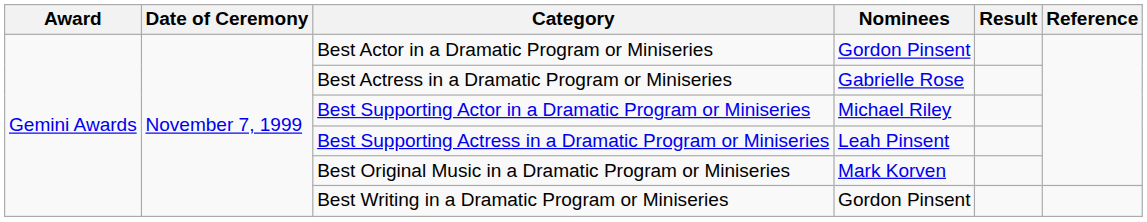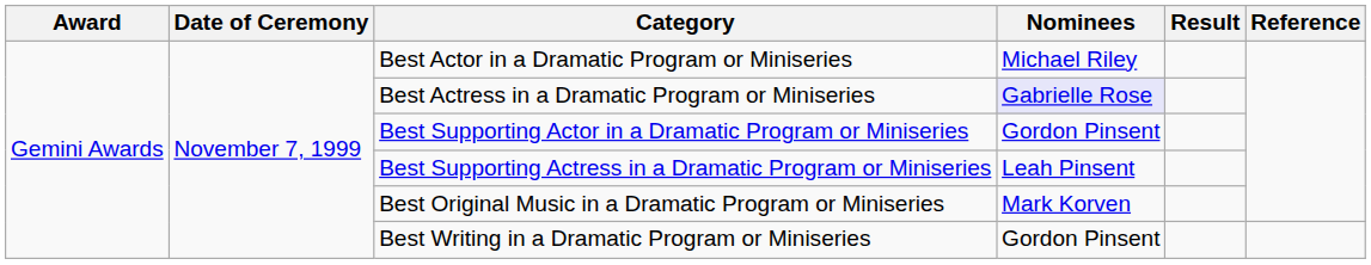Best Actor in a Dramatic Program or Miniseries | Nominees: Gordon Pinsent -> Michael Riley
Best Actress in a Dramatic Program or Miniseries | Nominees: no background -> lavender background
Best Supporting Actor in a Dramatic Program or Miniseries | Nominees: Michael Riley -> Gordon Pinsent
